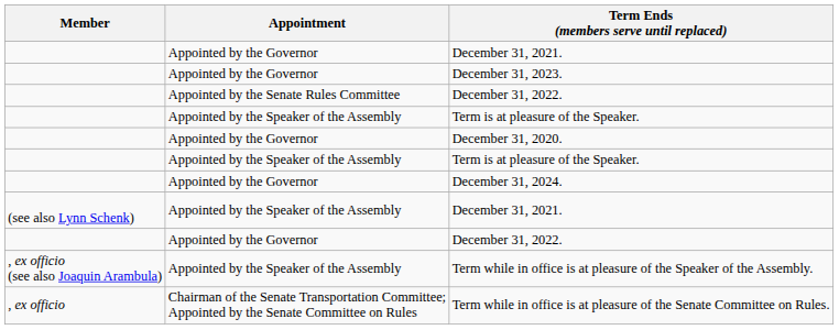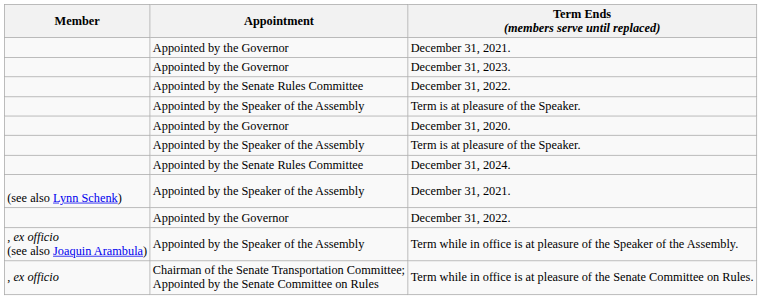December 31, 2024. | Appointment: Appointed by the Governor -> Appointed by the Senate Rules Committee
